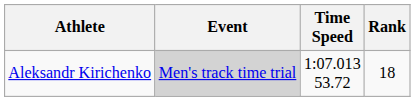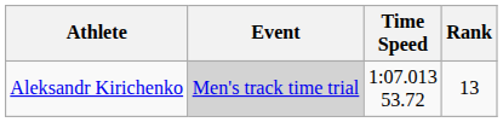Aleksandr Kirichenko | Rank: 18 -> 13
